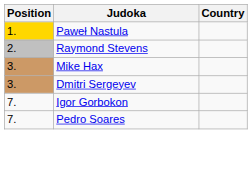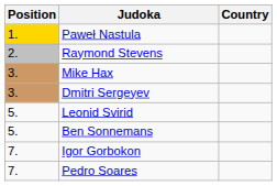+ row: 5. | Leonid Svirid
+ row: 5. | Ben Sonnemans
